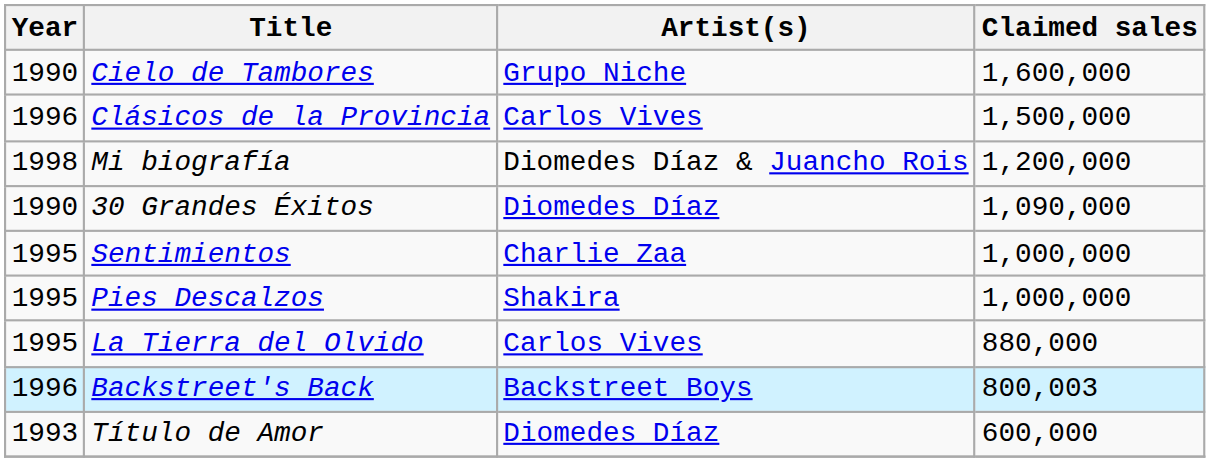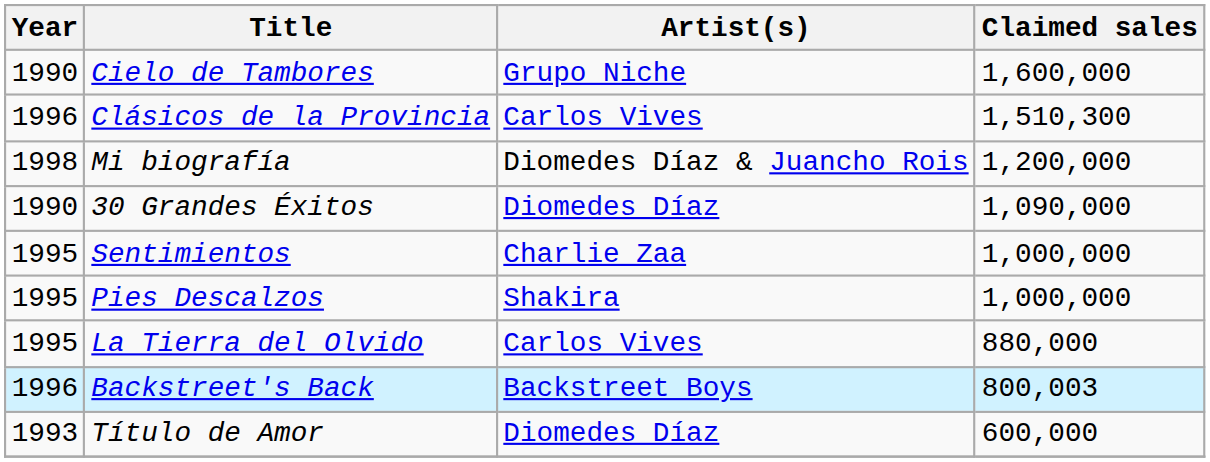Clásicos de la Provincia | Claimed sales: 1,500,000 -> 1,510,300
